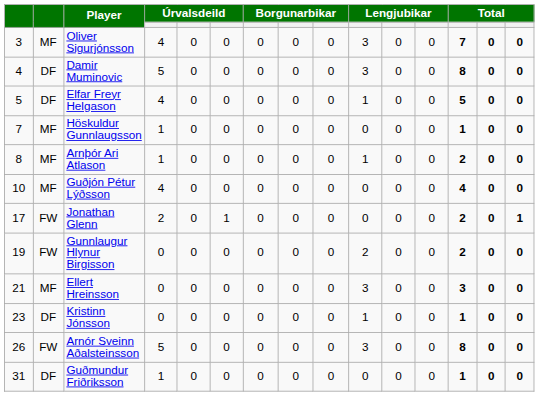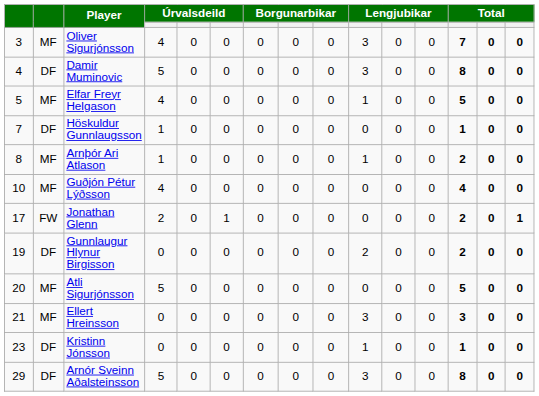Elfar Freyr Helgason | column 2: DF -> MF
Höskuldur Gunnlaugsson | column 2: MF -> DF
Gunnlaugur Hlynur Birgisson | column 2: FW -> DF
+ row: 20 | MF | Atli Sigurjónsson | 5 | 0 | 0 | 0 | 0 | 0 | 0 | 0 | 0 | 5 | 0 | 0
Arnór Sveinn Aðalsteinsson | column 1: 26 -> 29
Arnór Sveinn Aðalsteinsson | column 2: FW -> DF
- row: 31 | DF | Guðmundur Friðriksson | 1 | 0 | 0 | 0 | 0 | 0 | 0 | 0 | 0 | 1 | 0 | 0
